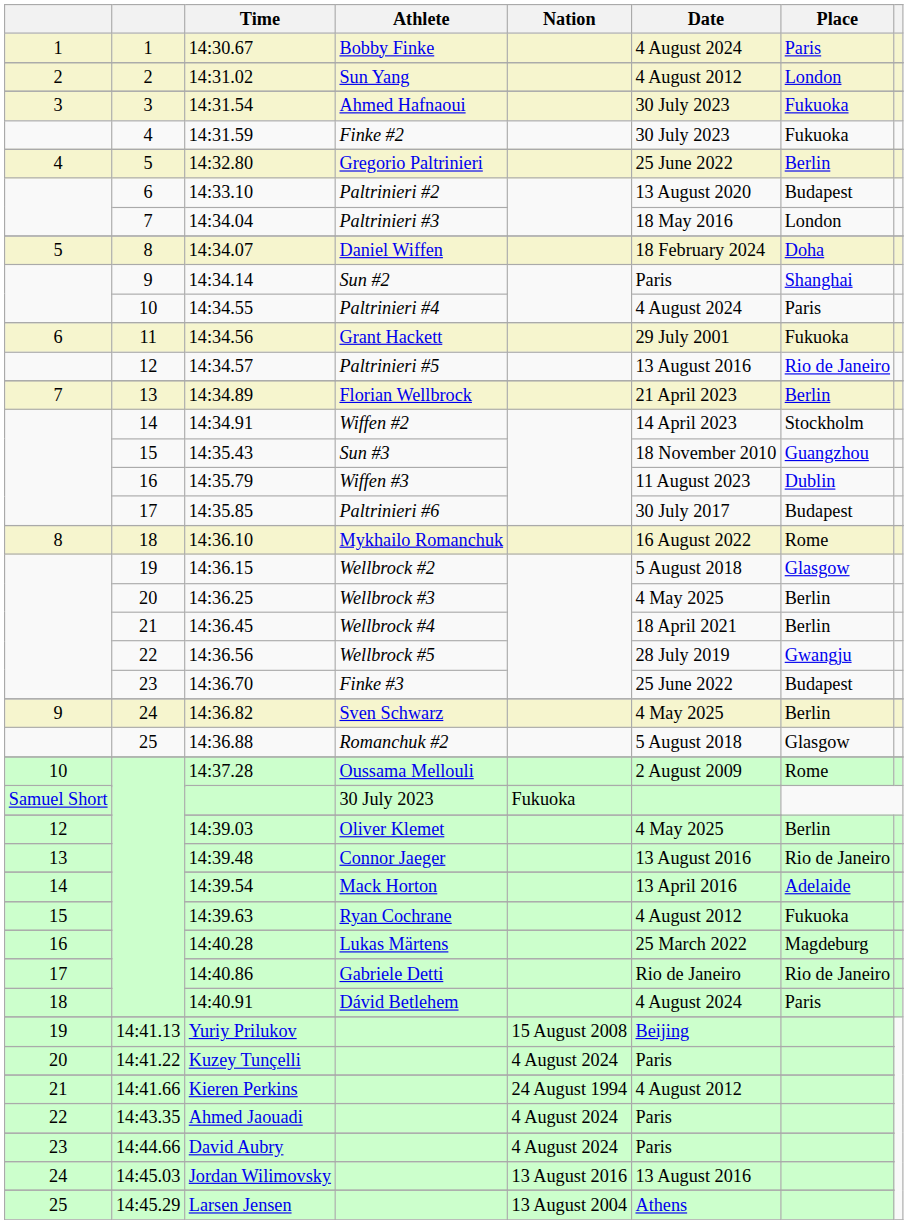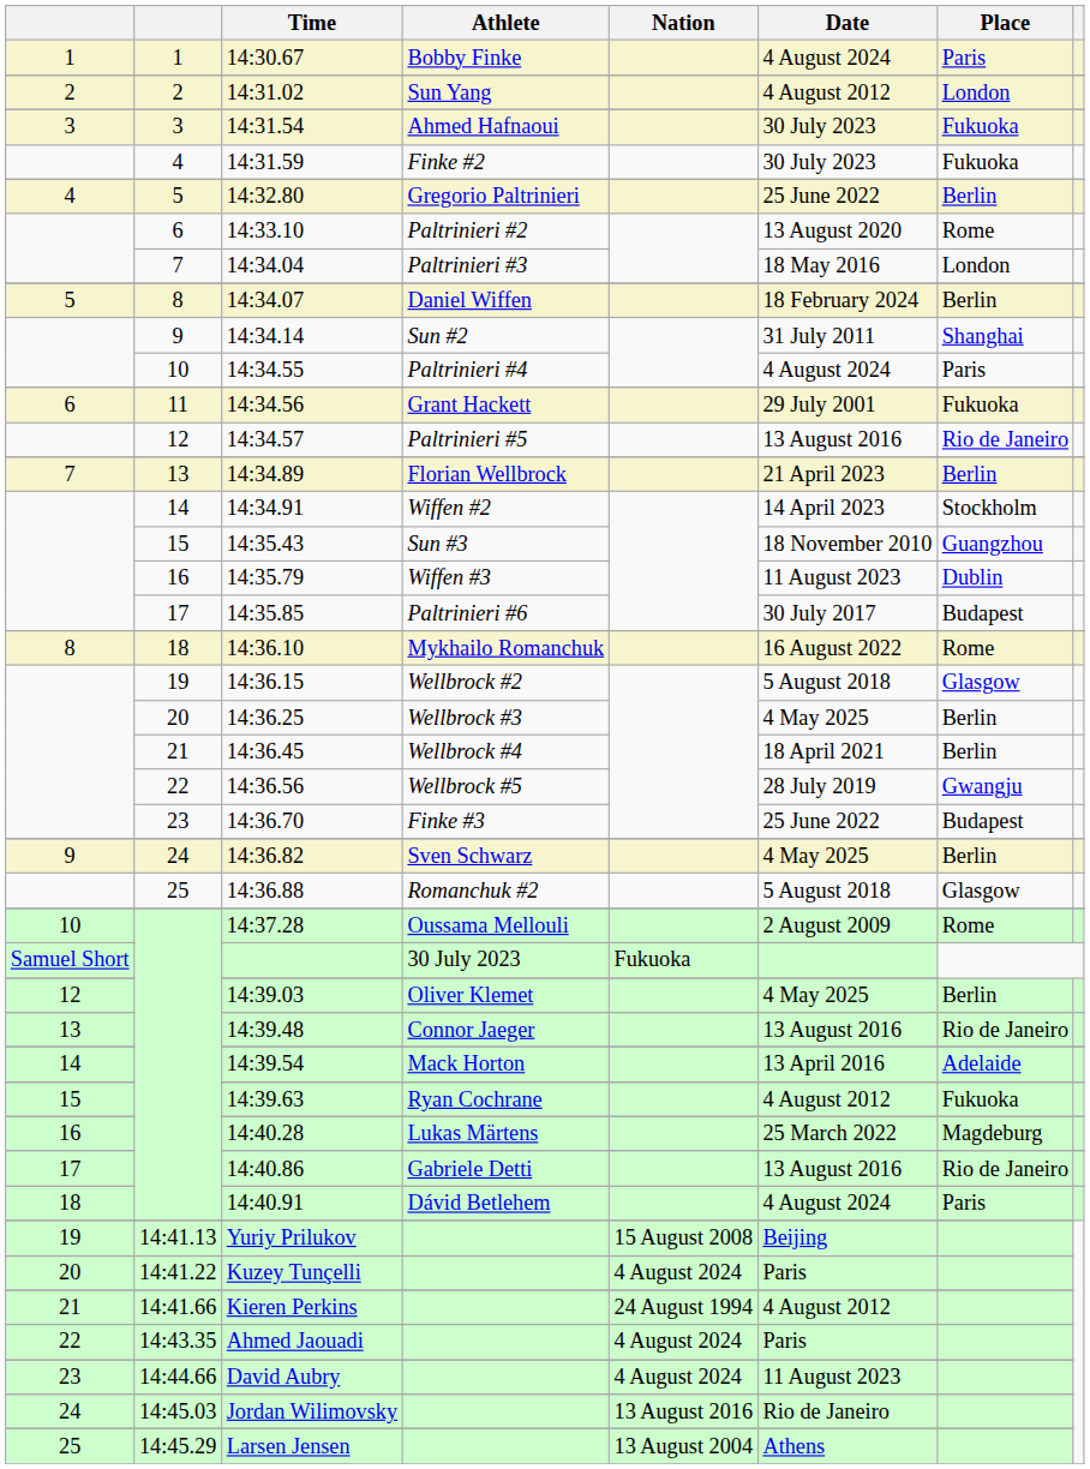14:33.10 | Place: Budapest -> Rome
14:34.07 | Place: Doha -> Berlin
14:34.14 | Date: Paris -> 31 July 2011
14:40.86 | Date: Rio de Janeiro -> 13 August 2016
David Aubry | Date: Paris -> 11 August 2023
Jordan Wilimovsky | Date: 13 August 2016 -> Rio de Janeiro
